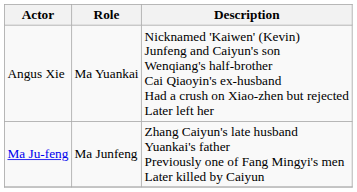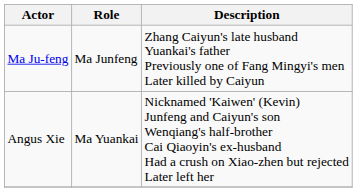rows swapped: Ma Ju-feng <-> Angus Xie
